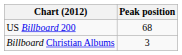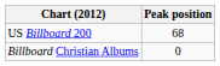Billboard Christian Albums | Peak position: 3 -> 0
